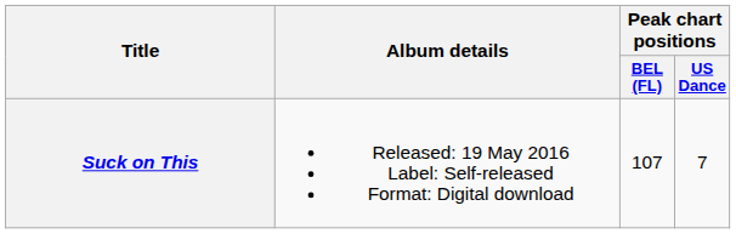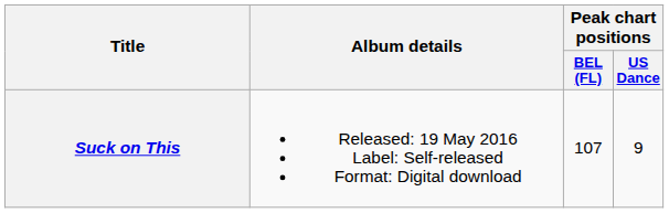Suck on This | Peak chart positions / US Dance: 7 -> 9
